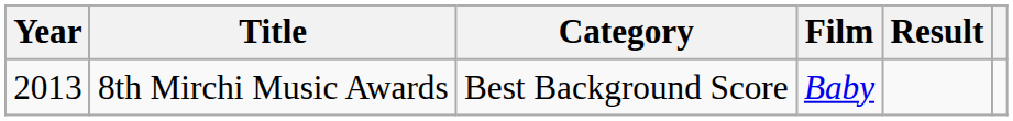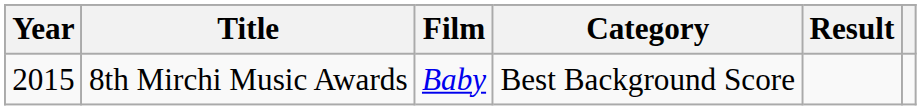columns swapped: Category <-> Film
8th Mirchi Music Awards | Year: 2013 -> 2015
